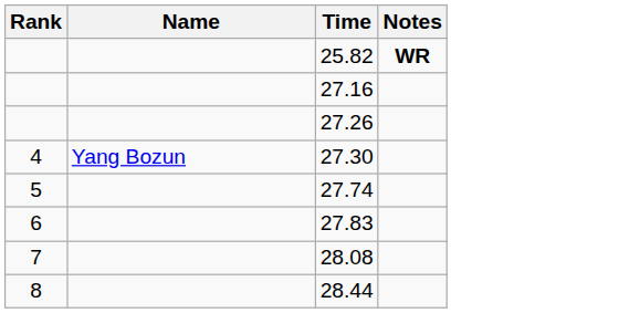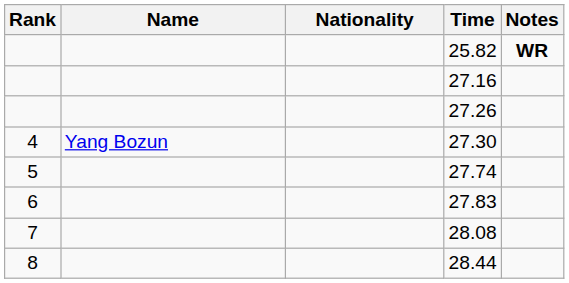+ column: Nationality
